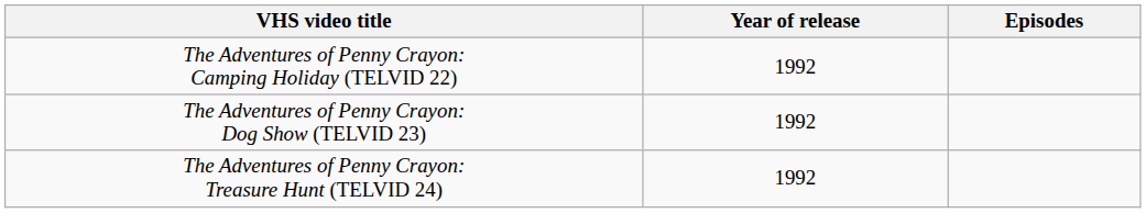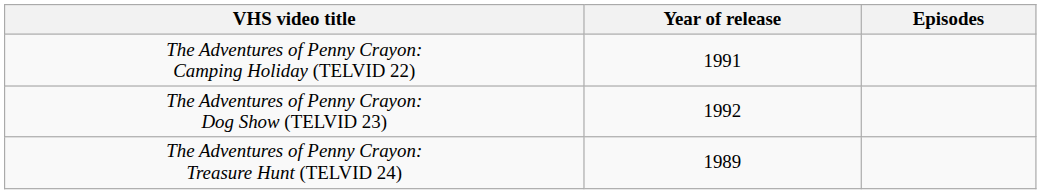The Adventures of Penny Crayon: Camping Holiday (TELVID 22) | Year of release: 1992 -> 1991
The Adventures of Penny Crayon: Treasure Hunt (TELVID 24) | Year of release: 1992 -> 1989
